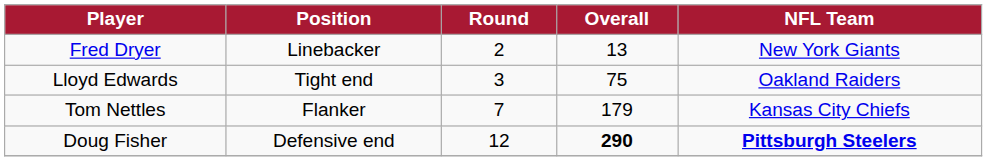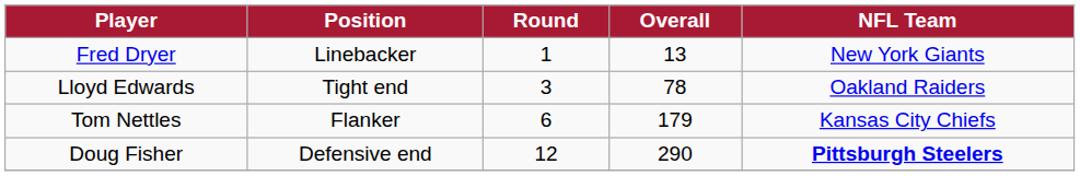Fred Dryer | Round: 2 -> 1
Lloyd Edwards | Overall: 75 -> 78
Tom Nettles | Round: 7 -> 6
Doug Fisher | Overall: bold -> normal
